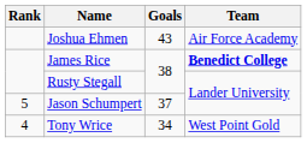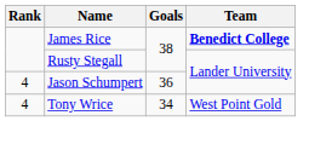- row: Joshua Ehmen | 43 | Air Force Academy
Jason Schumpert | Rank: 5 -> 4
Jason Schumpert | Goals: 37 -> 36
